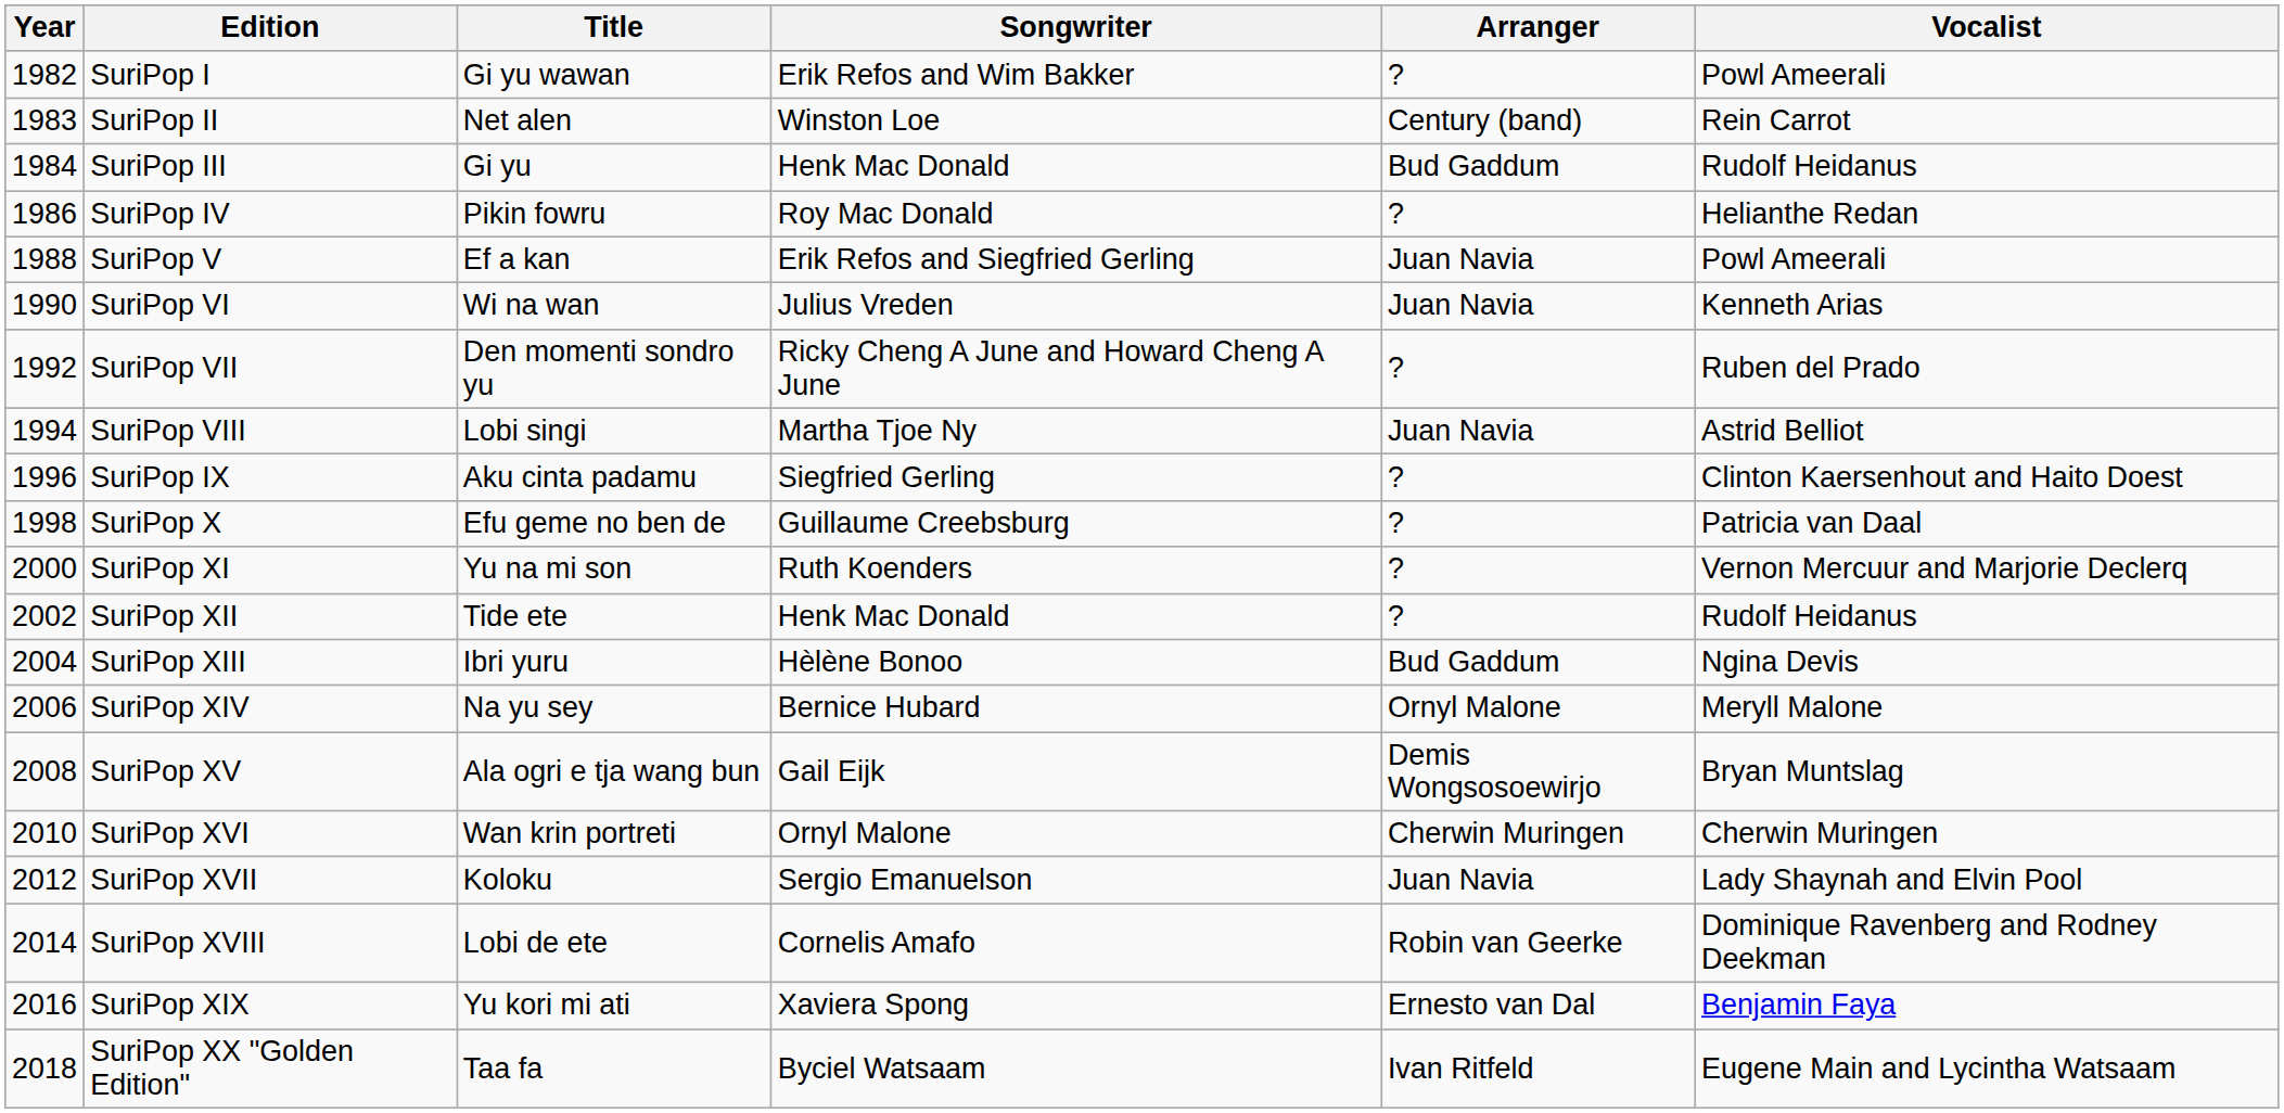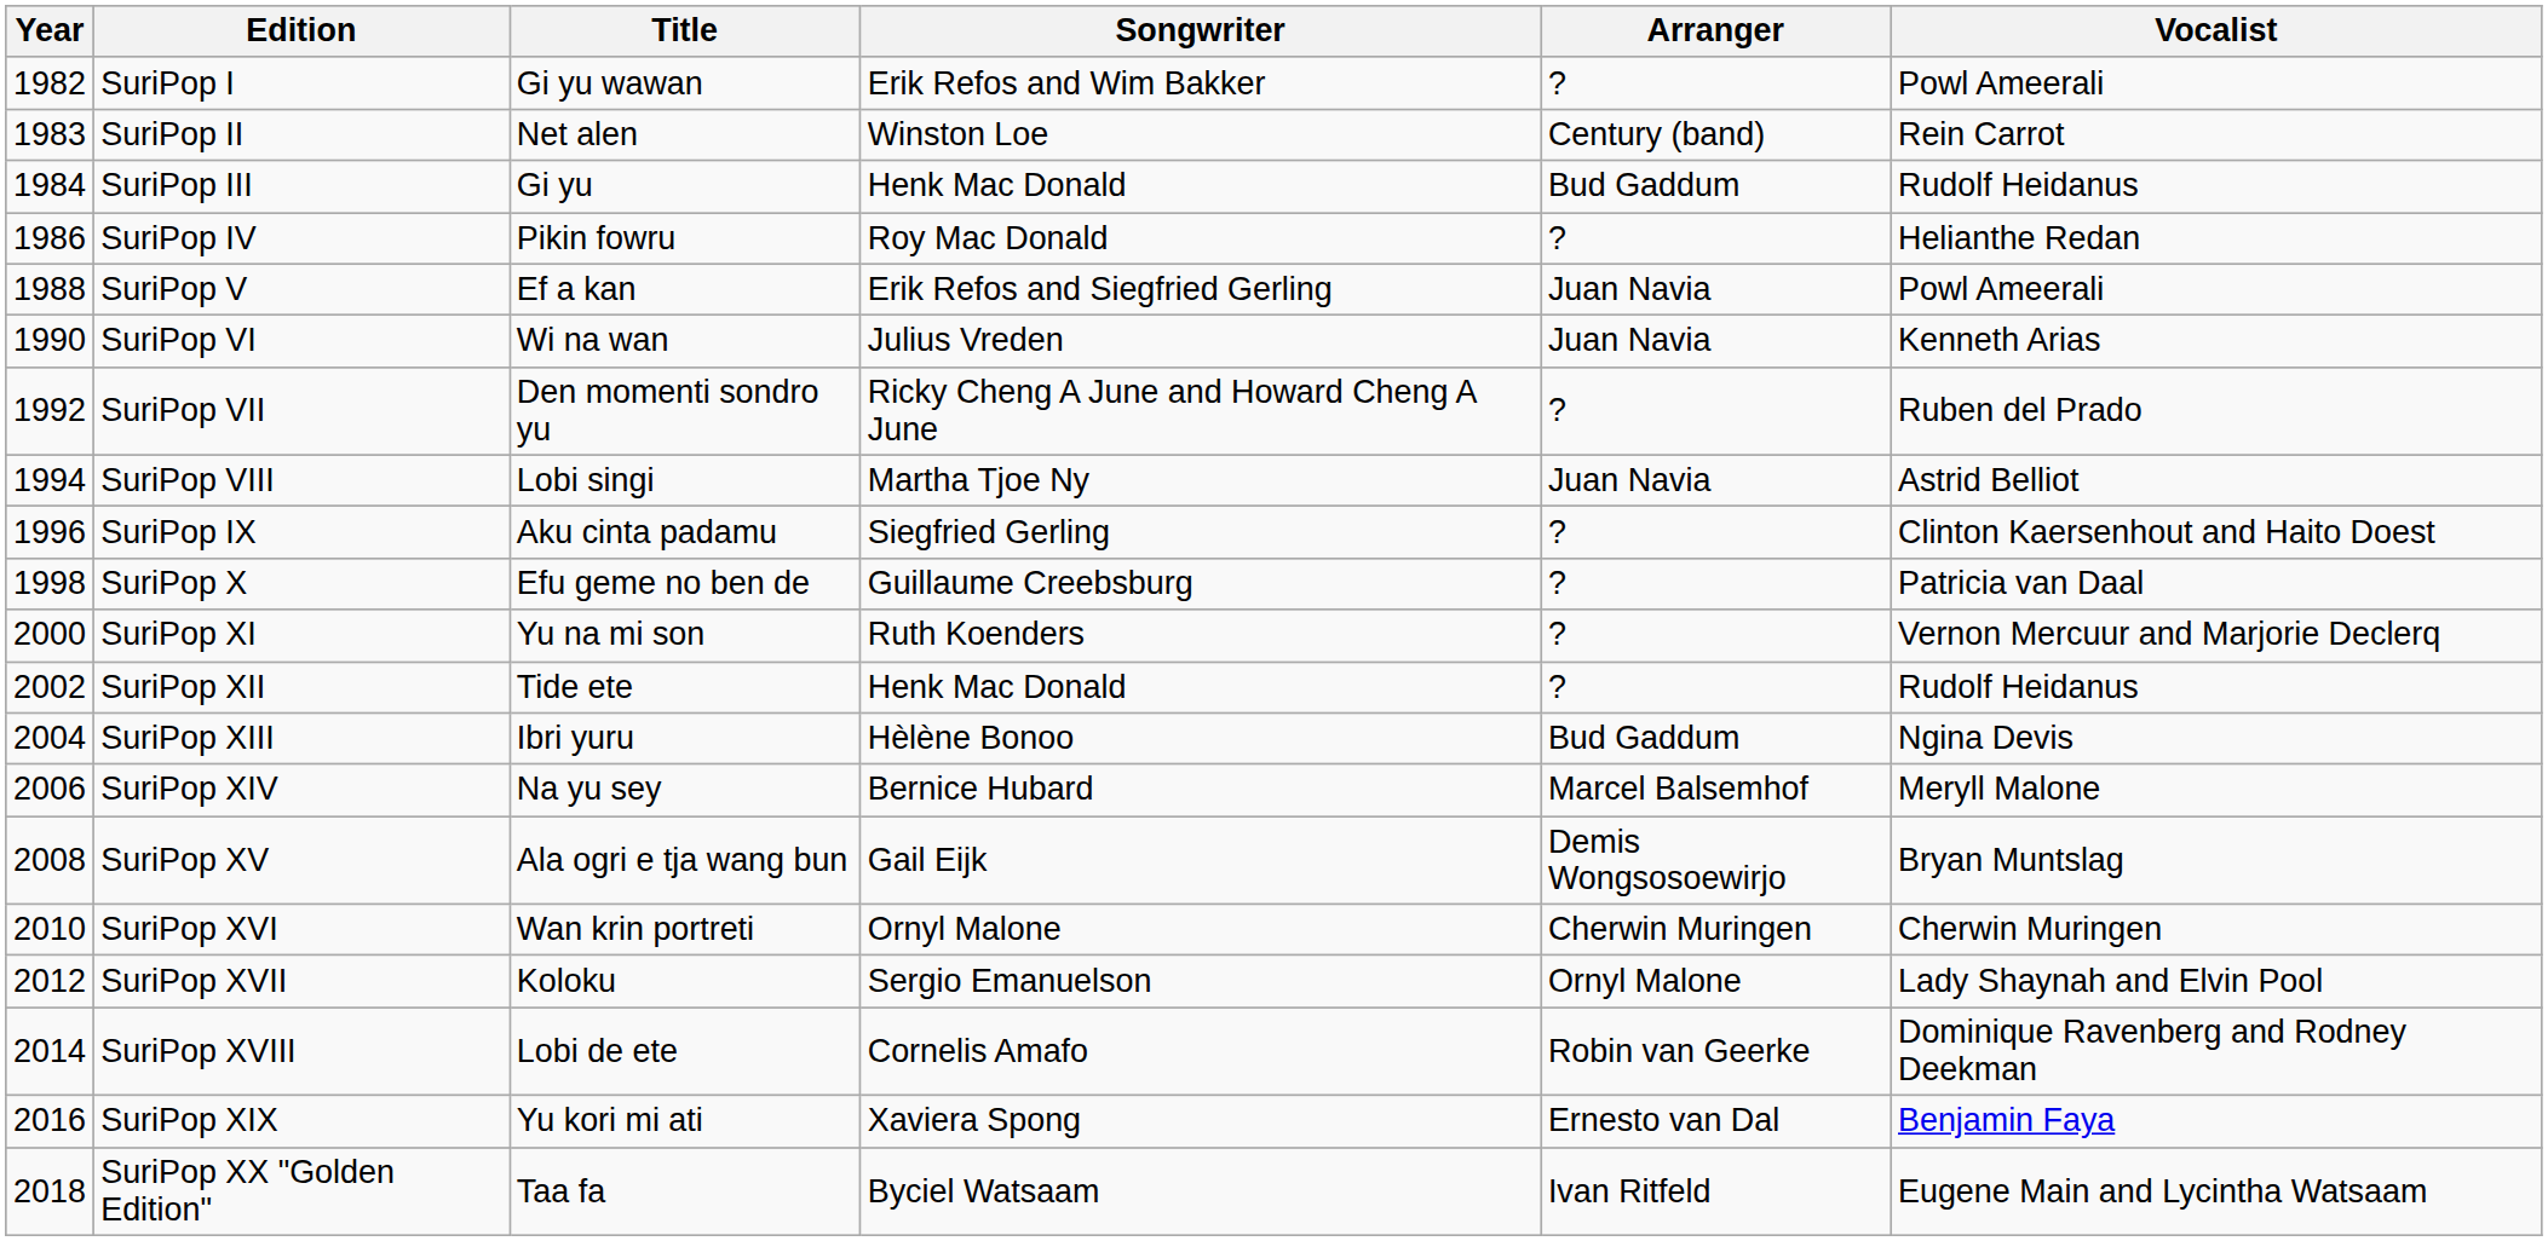SuriPop XIV | Arranger: Ornyl Malone -> Marcel Balsemhof
SuriPop XVII | Arranger: Juan Navia -> Ornyl Malone
